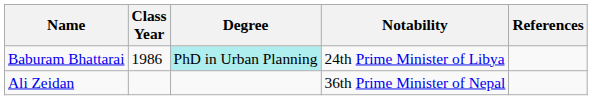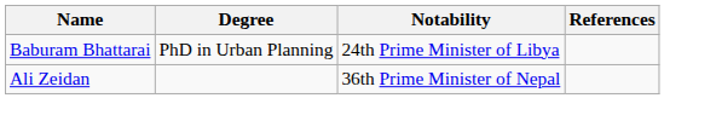- column: Class Year | 1986
Baburam Bhattarai | Degree: paleturquoise background -> no background
